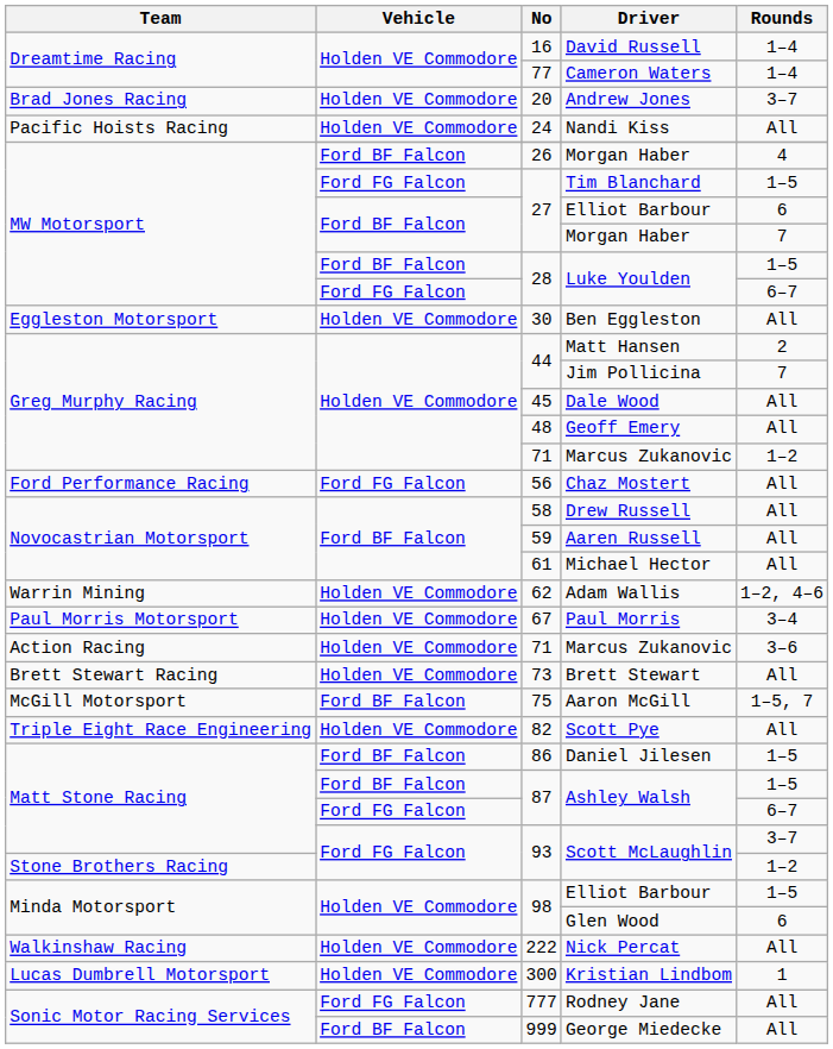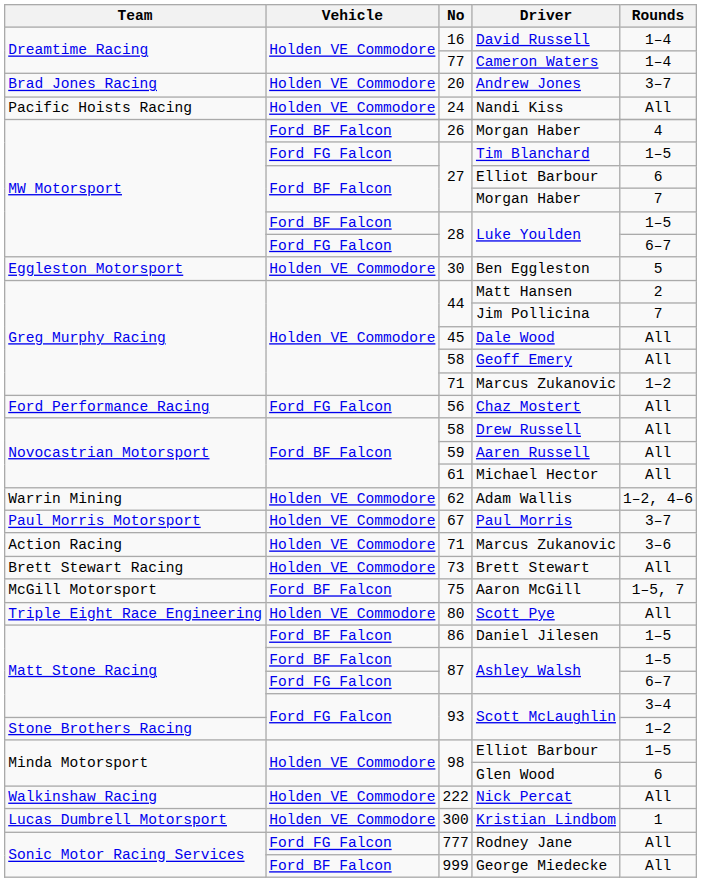Ben Eggleston | Rounds: All -> 5
Geoff Emery | No: 48 -> 58
Paul Morris | Rounds: 3–4 -> 3–7
Scott Pye | No: 82 -> 80
Matt Stone Racing / Scott McLaughlin | Rounds: 3–7 -> 3–4
